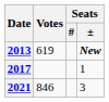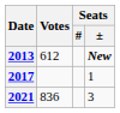2013 | Votes: 619 -> 612
2021 | Votes: 846 -> 836
